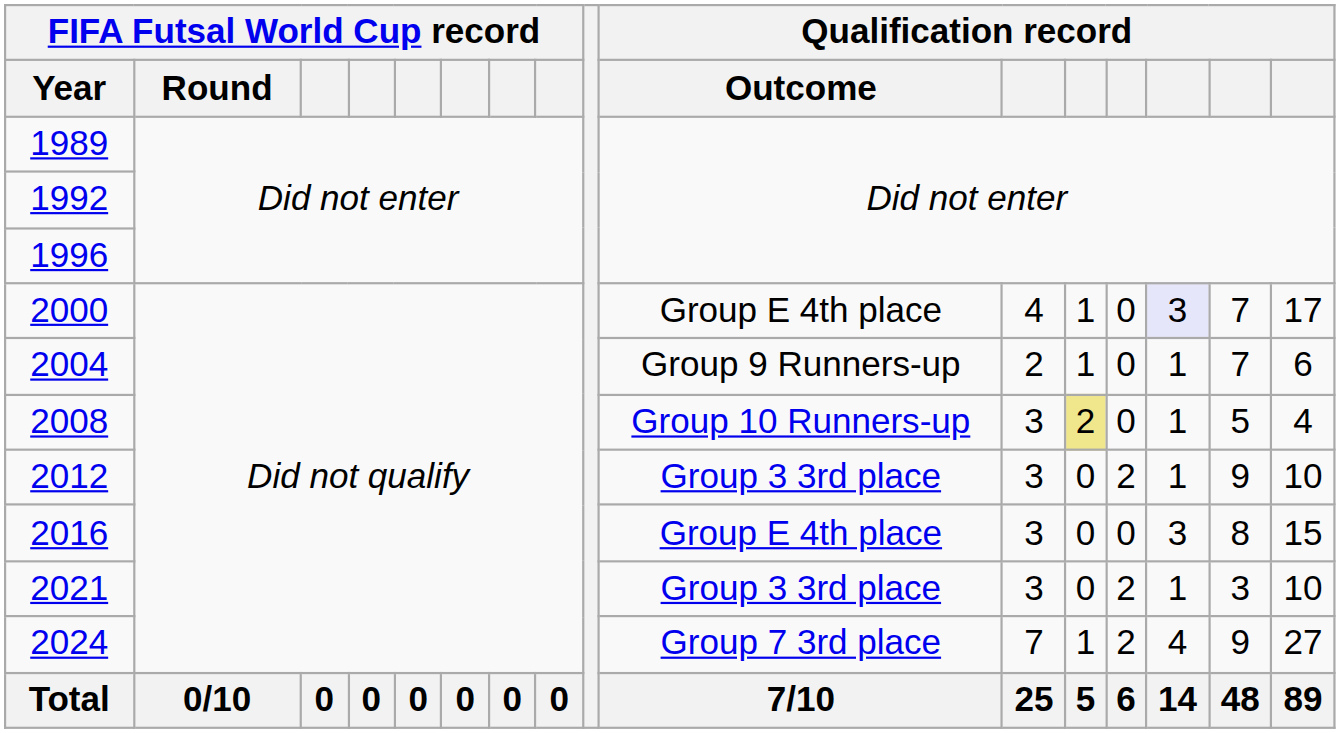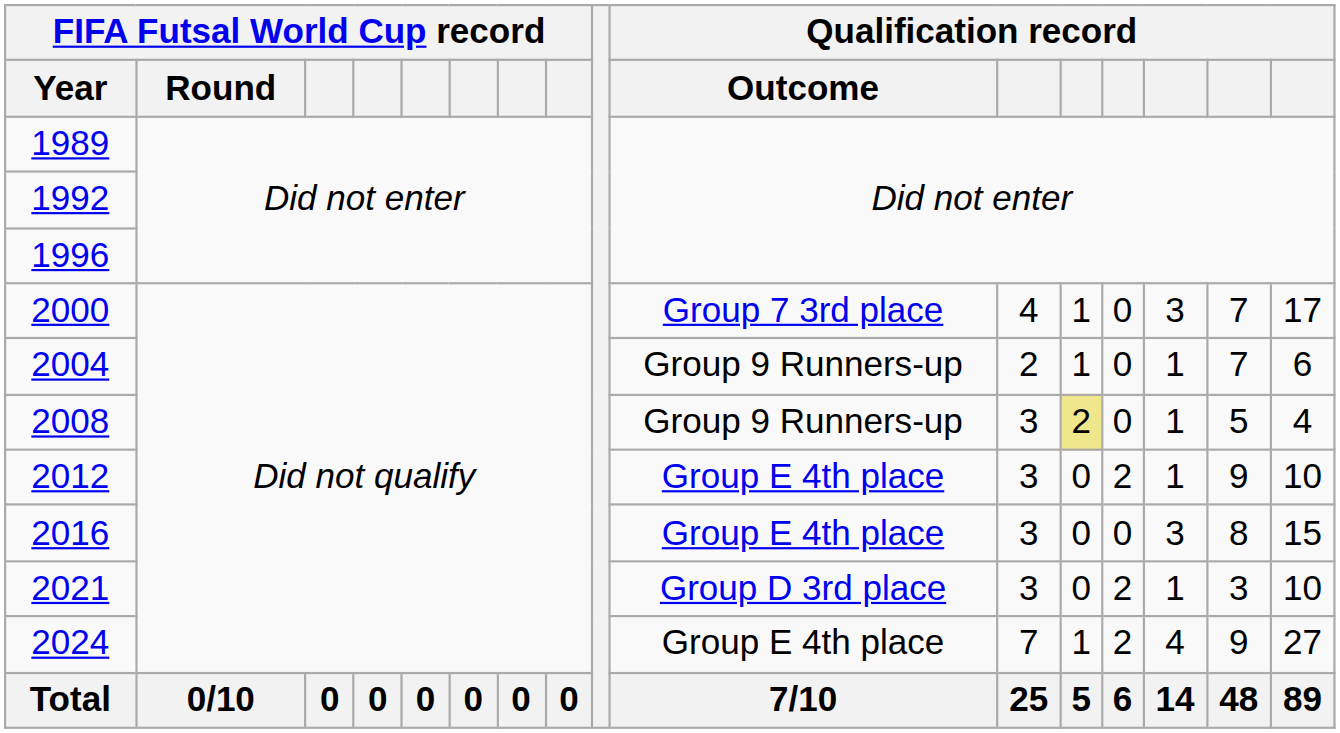2000 | Qualification record / Outcome: Group E 4th place -> Group 7 3rd place
2000 | column 14: lavender background -> no background
2008 | Qualification record / Outcome: Group 10 Runners-up -> Group 9 Runners-up
2012 | Qualification record / Outcome: Group 3 3rd place -> Group E 4th place
2021 | Qualification record / Outcome: Group 3 3rd place -> Group D 3rd place
2024 | Qualification record / Outcome: Group 7 3rd place -> Group E 4th place
